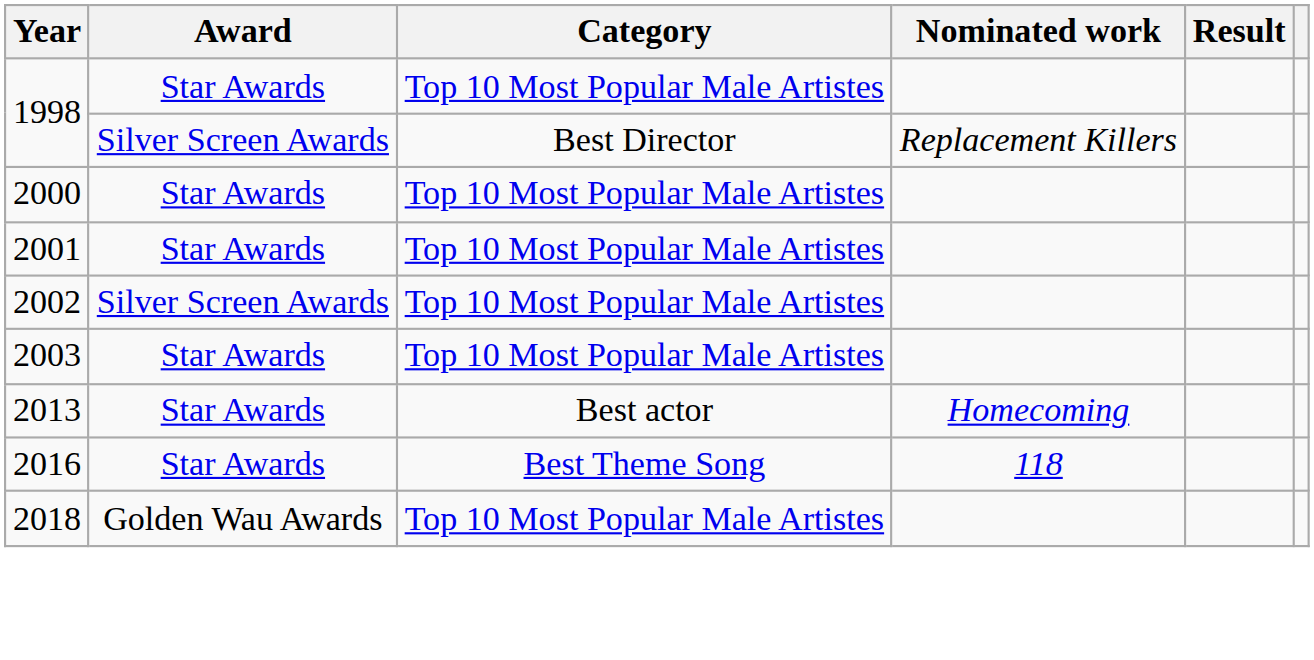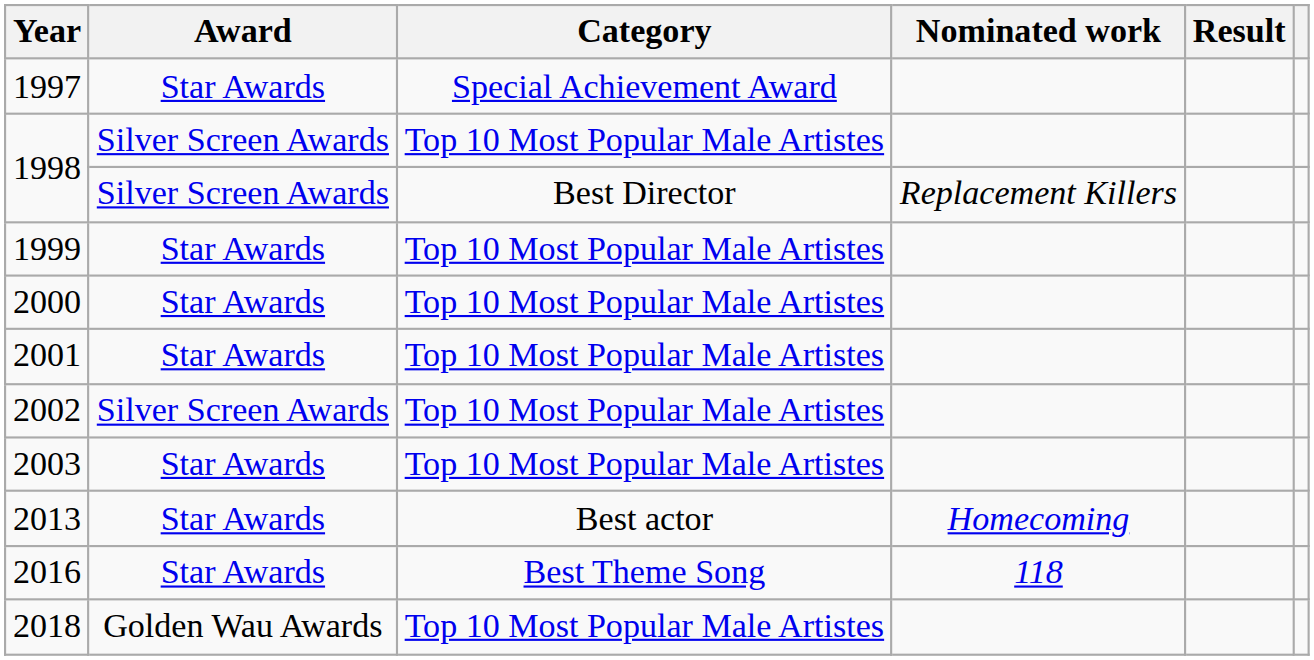+ row: 1997 | Star Awards | Special Achievement Award
1998 / Top 10 Most Popular Male Artistes | Award: Star Awards -> Silver Screen Awards
+ row: 1999 | Star Awards | Top 10 Most Popular Male Artistes
